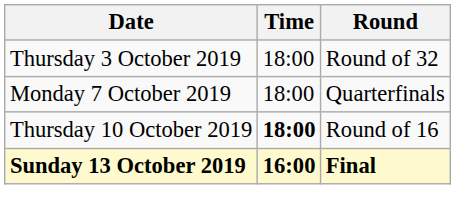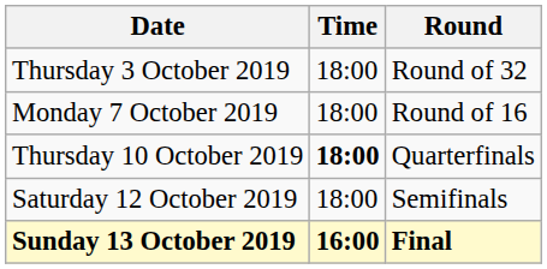Monday 7 October 2019 | Round: Quarterfinals -> Round of 16
Thursday 10 October 2019 | Round: Round of 16 -> Quarterfinals
+ row: Saturday 12 October 2019 | 18:00 | Semifinals
